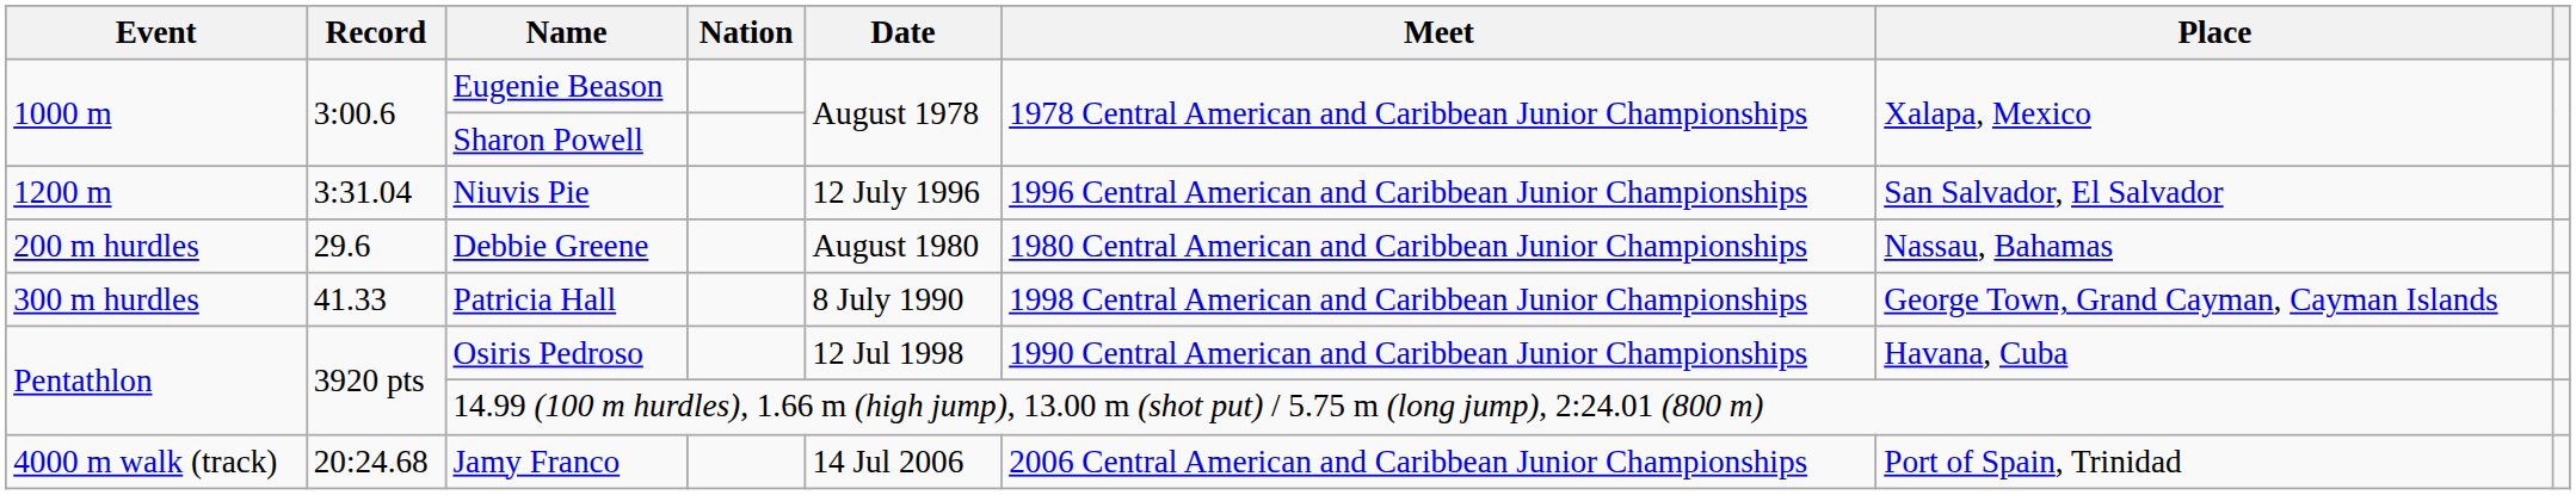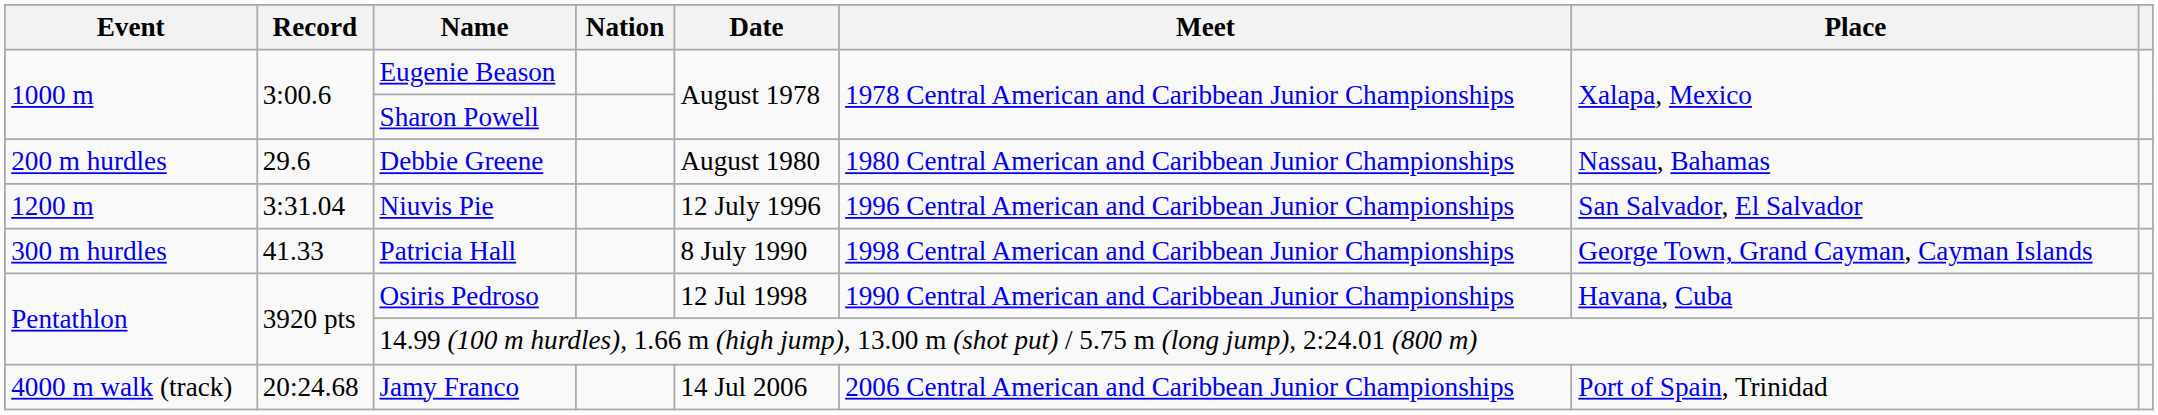rows swapped: Niuvis Pie <-> Debbie Greene
